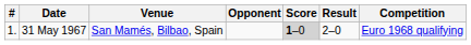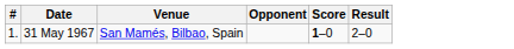- column: Competition | Euro 1968 qualifying
31 May 1967 | Score: lightgrey background -> no background
